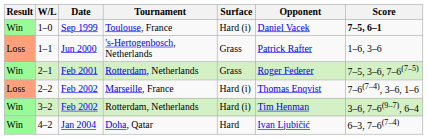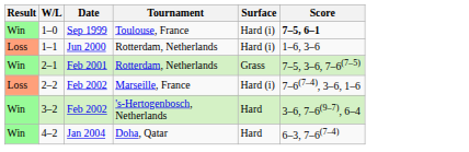- column: Opponent | Daniel Vacek | Patrick Rafter | Roger Federer | Thomas Enqvist | Tim Henman | Ivan Ljubičić
1–1 | Tournament: 's-Hertogenbosch, Netherlands -> Rotterdam, Netherlands
1–1 | Surface: Grass -> Hard (i)
3–2 | Tournament: Rotterdam, Netherlands -> 's-Hertogenbosch, Netherlands
3–2 | Surface: Hard (i) -> Hard
